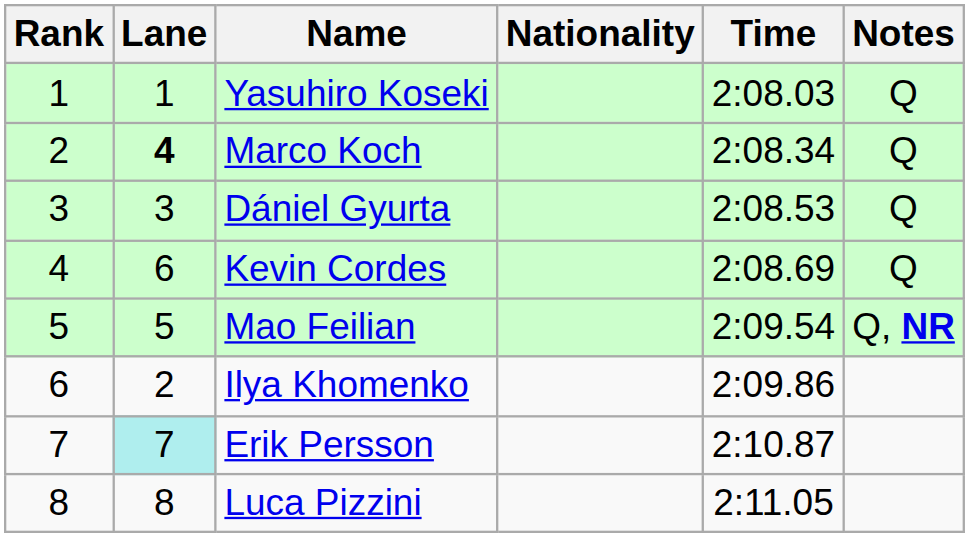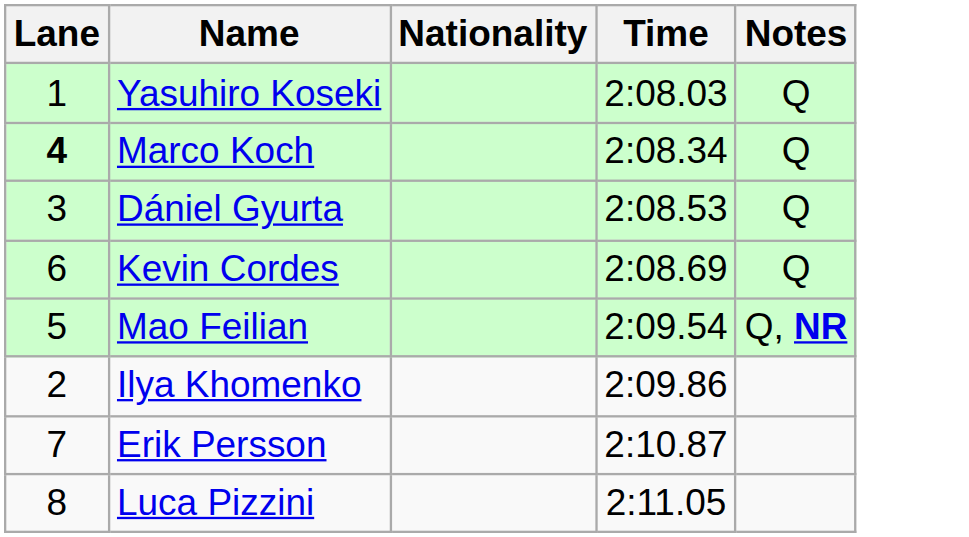- column: Rank | 1 | 2 | 3 | 4 | 5 | 6 | 7 | 8
Erik Persson | Lane: paleturquoise background -> no background
